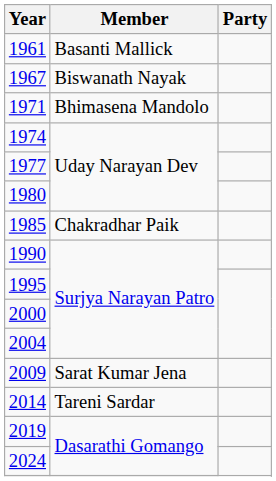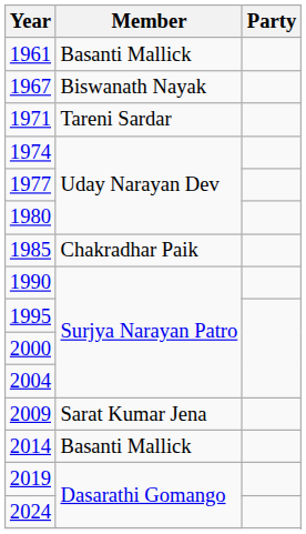1971 | Member: Bhimasena Mandolo -> Tareni Sardar
2014 | Member: Tareni Sardar -> Basanti Mallick
